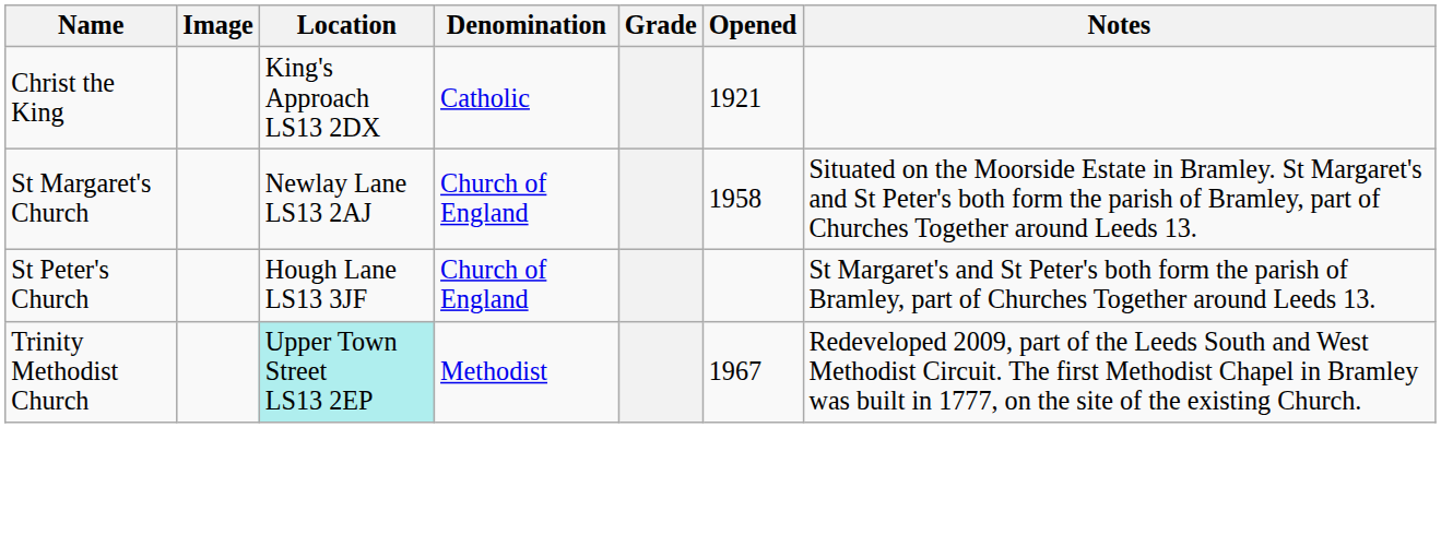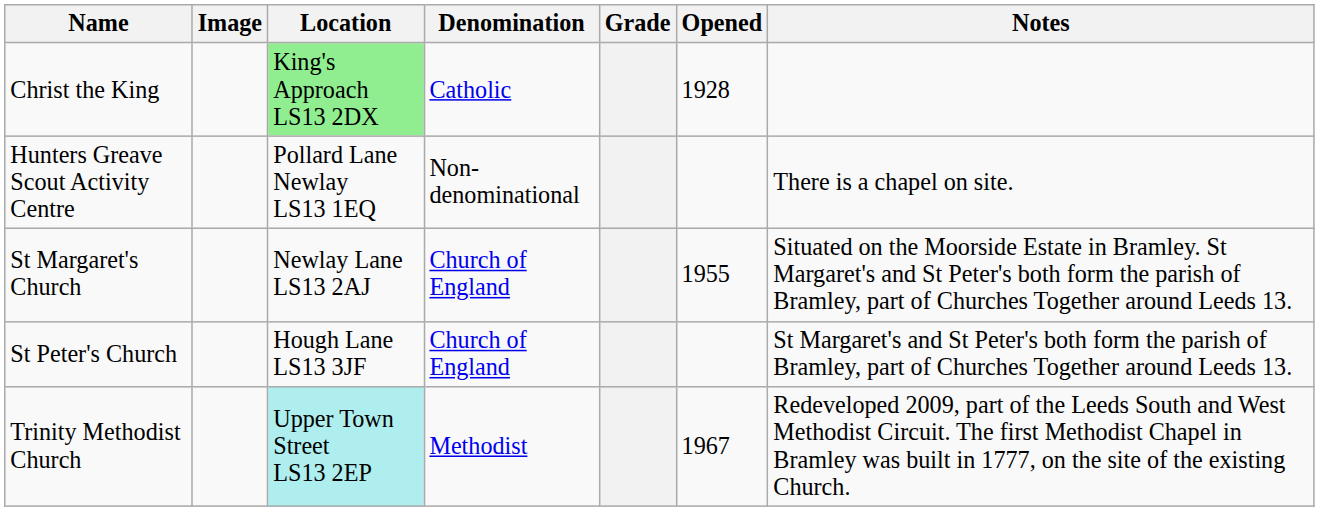Christ the King | Location: no background -> lightgreen background
Christ the King | Opened: 1921 -> 1928
+ row: Hunters Greave Scout Activity Centre | Pollard Lane Newlay LS13 1EQ | Non-denominational | There is a chapel on site.
St Margaret's Church | Opened: 1958 -> 1955
